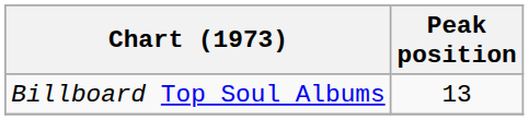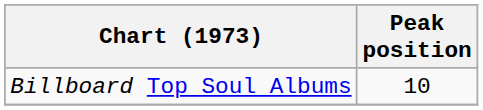Billboard Top Soul Albums | Peak position: 13 -> 10
